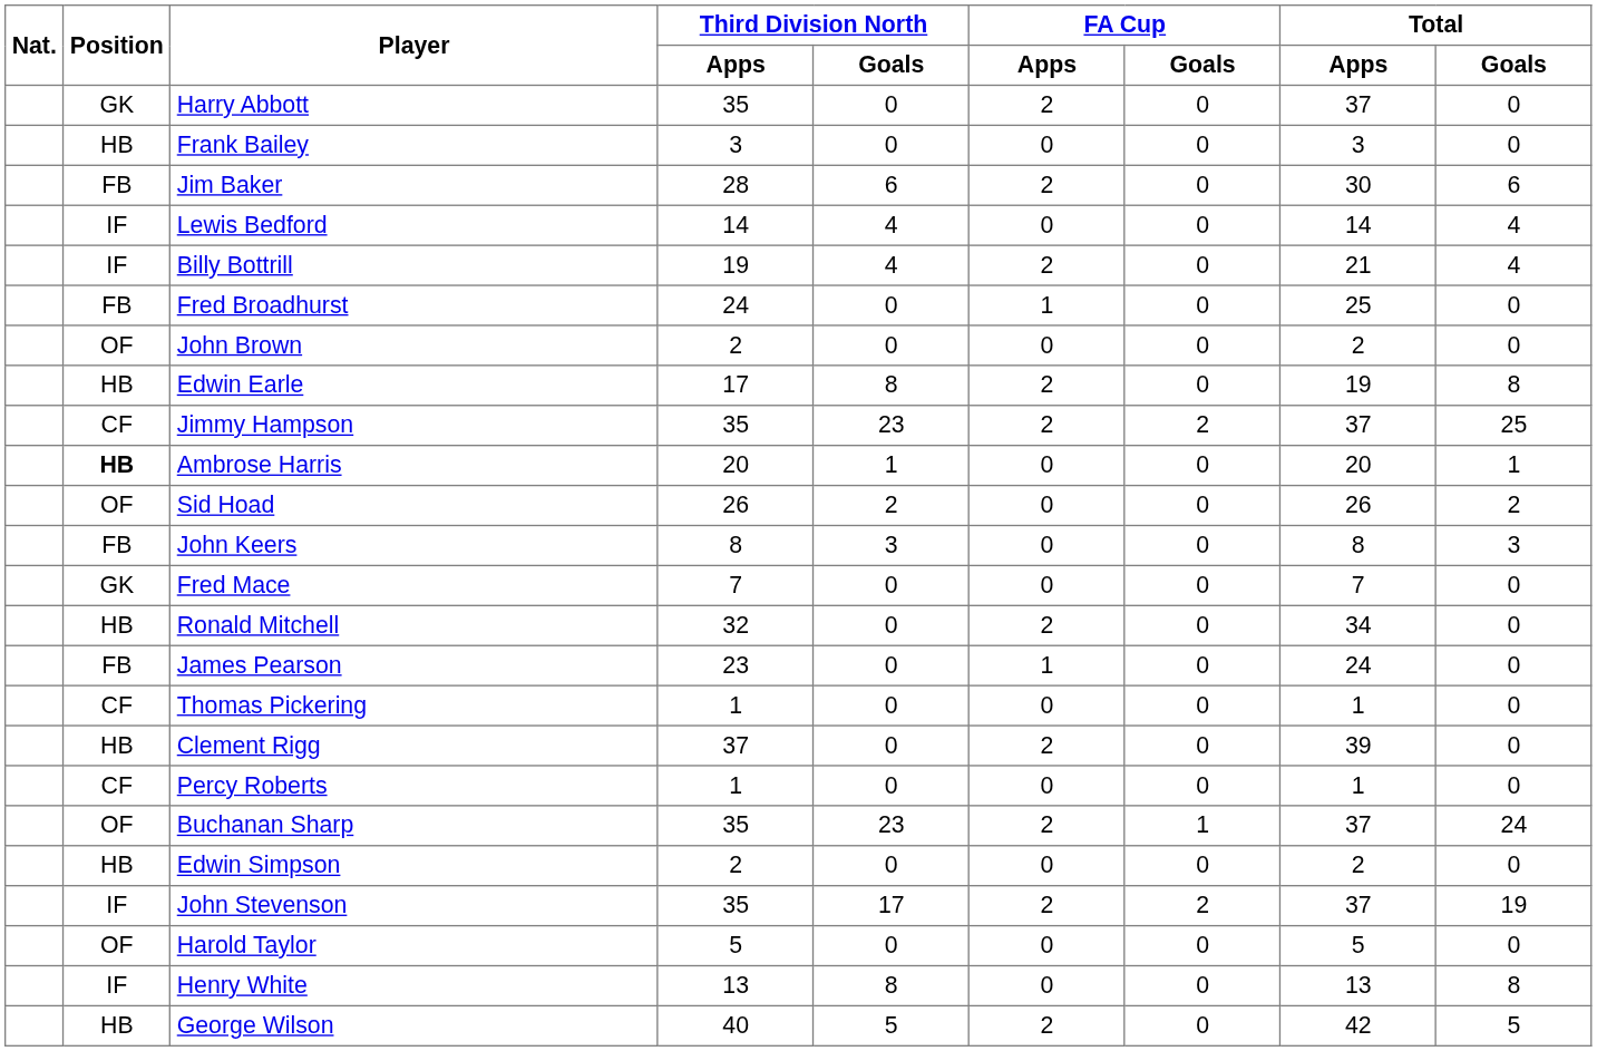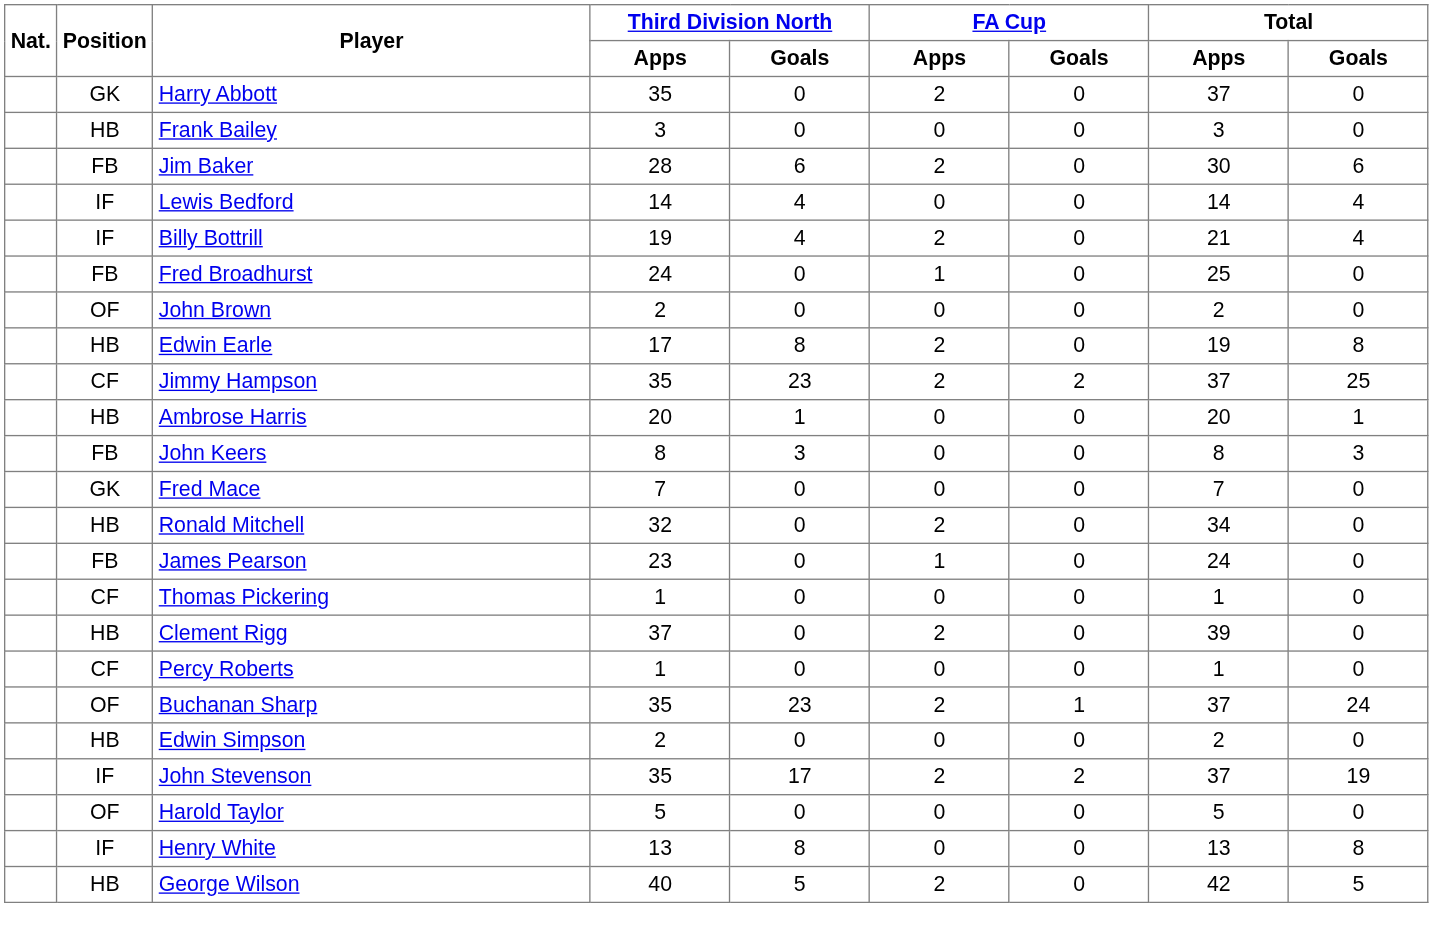Ambrose Harris | Position: bold -> normal
- row: OF | Sid Hoad | 26 | 2 | 0 | 0 | 26 | 2
